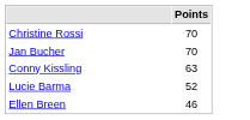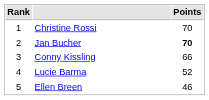+ column: Rank | 1 | 2 | 3 | 4 | 5
Jan Bucher | Points: normal -> bold
Conny Kissling | Points: 63 -> 66
